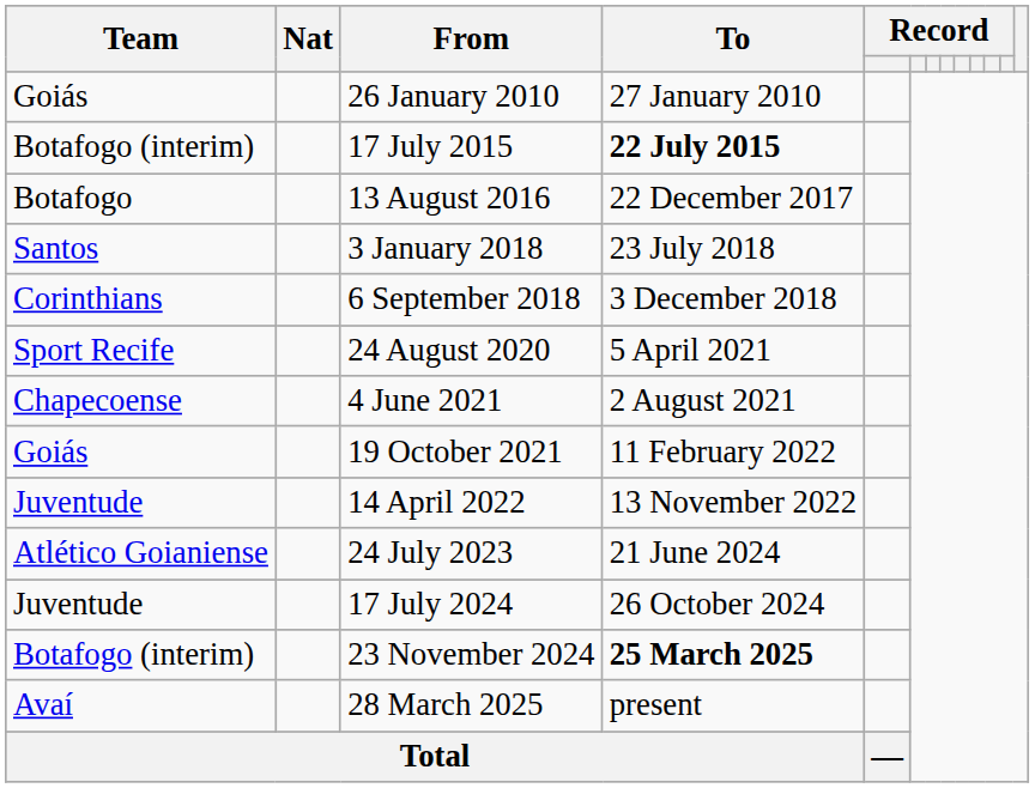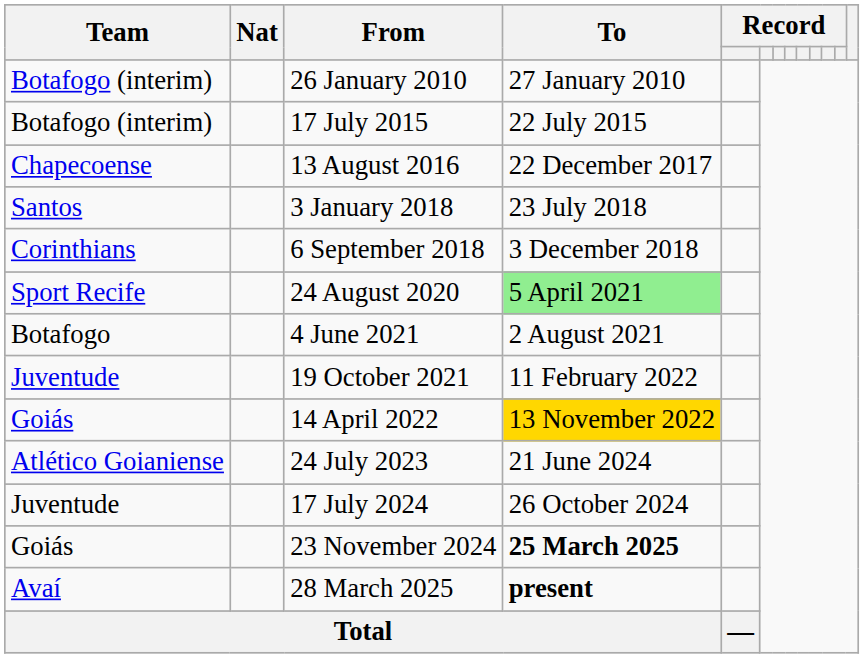26 January 2010 | Team: Goiás -> Botafogo (interim)
17 July 2015 | To: bold -> normal
13 August 2016 | Team: Botafogo -> Chapecoense
24 August 2020 | To: no background -> lightgreen background
4 June 2021 | Team: Chapecoense -> Botafogo
19 October 2021 | Team: Goiás -> Juventude
14 April 2022 | Team: Juventude -> Goiás
14 April 2022 | To: no background -> gold background
23 November 2024 | Team: Botafogo (interim) -> Goiás
28 March 2025 | To: normal -> bold
